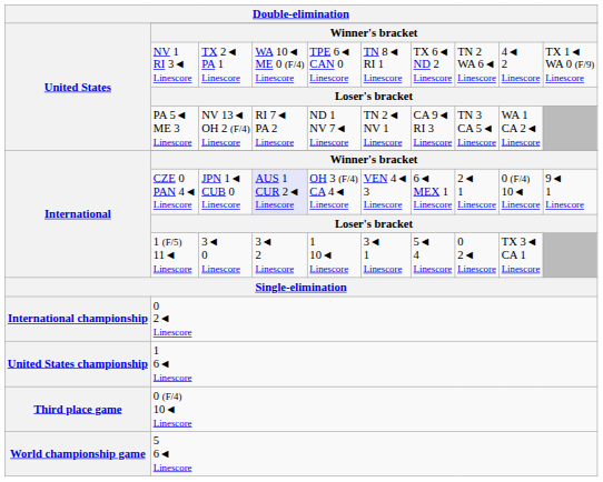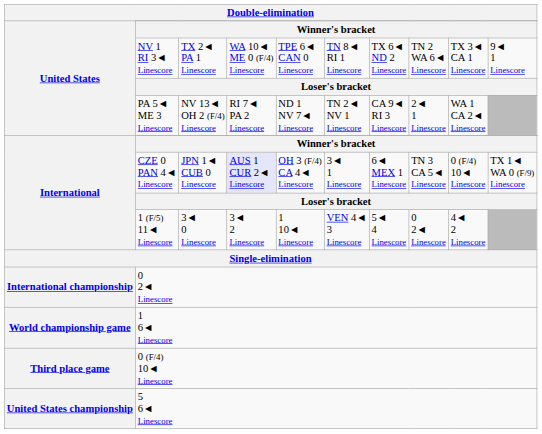NV 1 RI 3◄ Linescore | column 9: 4◄ 2 Linescore -> TX 3◄ CA 1 Linescore
NV 1 RI 3◄ Linescore | column 10: TX 1◄ WA 0 (F/9) Linescore -> 9◄ 1 Linescore
PA 5◄ ME 3 Linescore | column 8: TN 3 CA 5◄ Linescore -> 2◄ 1 Linescore
CZE 0 PAN 4◄ Linescore | column 6: VEN 4◄ 3 Linescore -> 3◄ 1 Linescore
CZE 0 PAN 4◄ Linescore | column 8: 2◄ 1 Linescore -> TN 3 CA 5◄ Linescore
CZE 0 PAN 4◄ Linescore | column 10: 9◄ 1 Linescore -> TX 1◄ WA 0 (F/9) Linescore
1 (F/5) 11◄ Linescore | column 6: 3◄ 1 Linescore -> VEN 4◄ 3 Linescore
1 (F/5) 11◄ Linescore | column 9: TX 3◄ CA 1 Linescore -> 4◄ 2 Linescore
1 6◄ Linescore | Double-elimination / United States: United States championship -> World championship game
5 6◄ Linescore | Double-elimination / United States: World championship game -> United States championship
